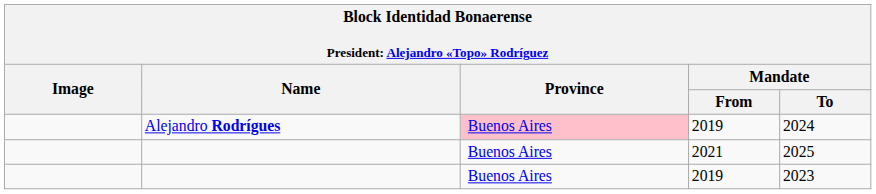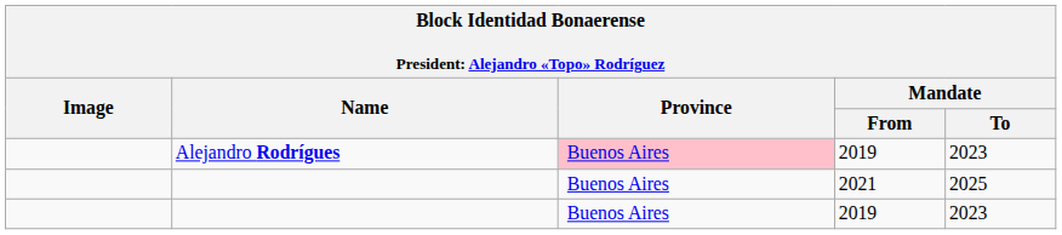Alejandro Rodrígues | Mandate / To: 2024 -> 2023
